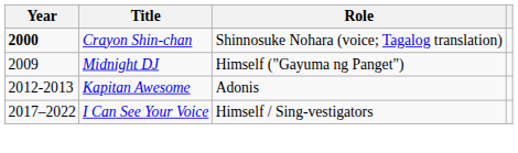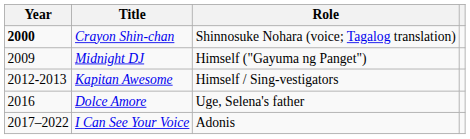Kapitan Awesome | Role: Adonis -> Himself / Sing-vestigators
+ row: 2016 | Dolce Amore | Uge, Selena's father
I Can See Your Voice | Role: Himself / Sing-vestigators -> Adonis
